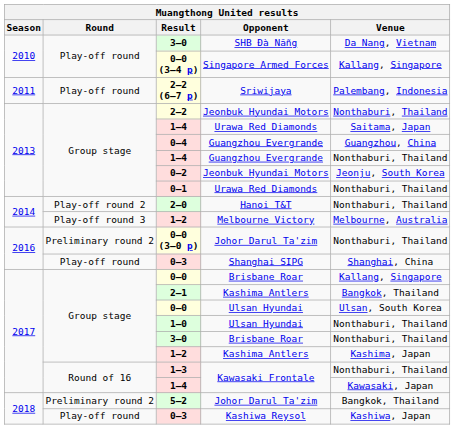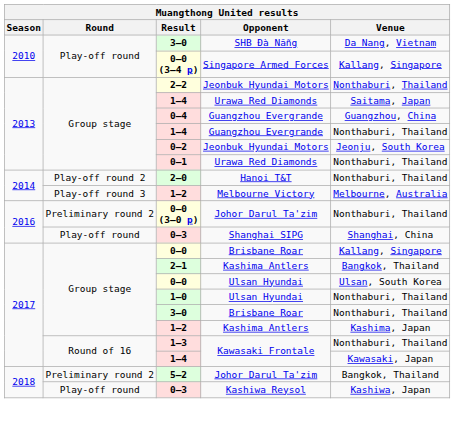- row: 2011 | Play-off round | 2–2 (6–7 p) | Sriwijaya | Palembang, Indonesia
